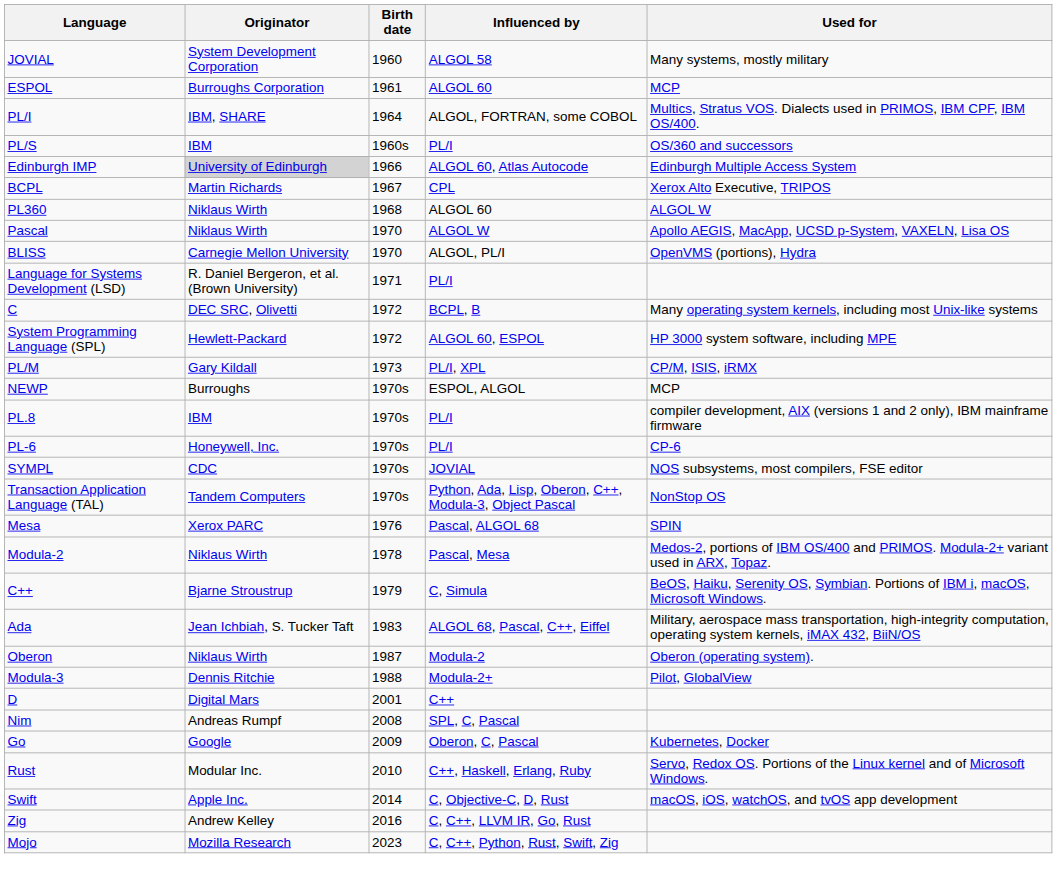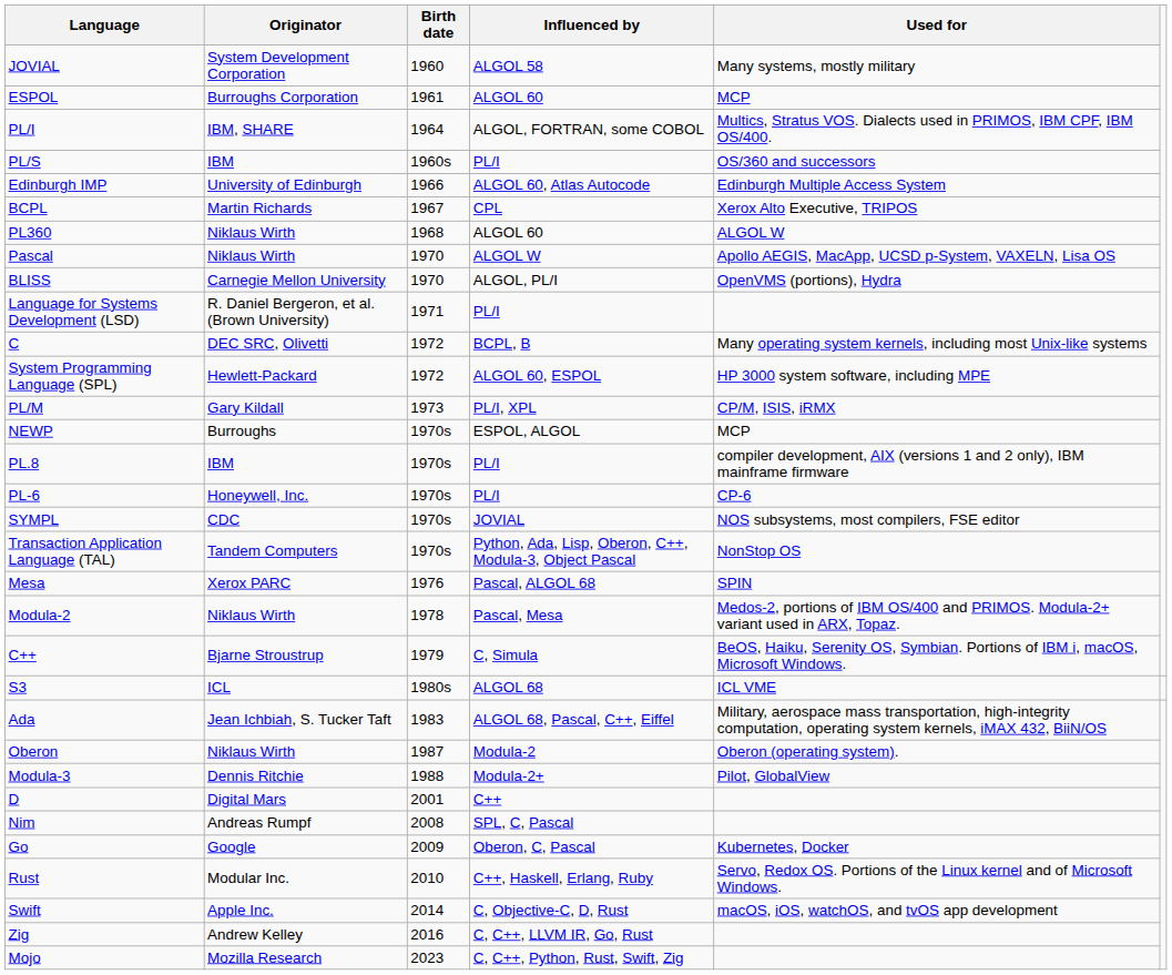Edinburgh IMP | Originator: lightgrey background -> no background
+ row: S3 | ICL | 1980s | ALGOL 68 | ICL VME
